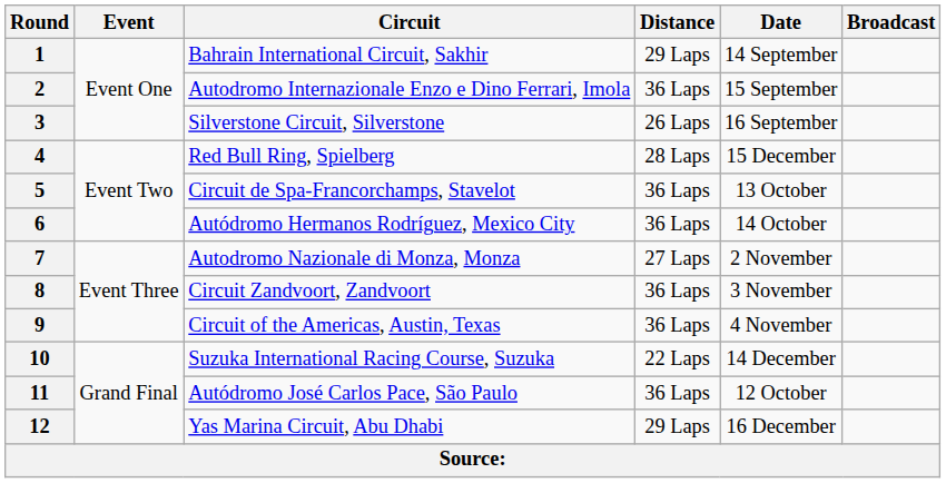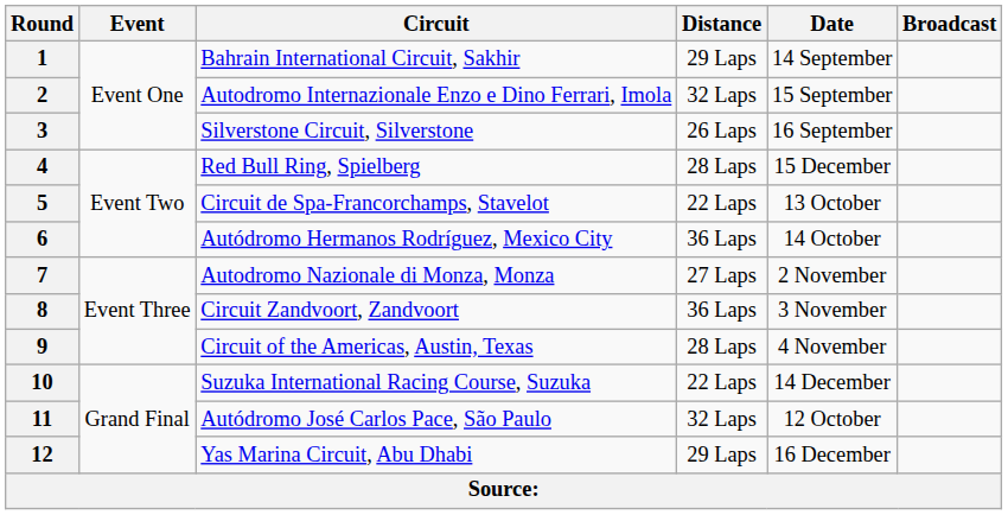2 | Distance: 36 Laps -> 32 Laps
5 | Distance: 36 Laps -> 22 Laps
9 | Distance: 36 Laps -> 28 Laps
11 | Distance: 36 Laps -> 32 Laps
